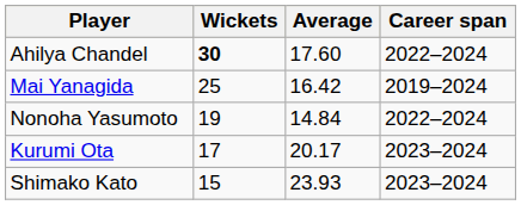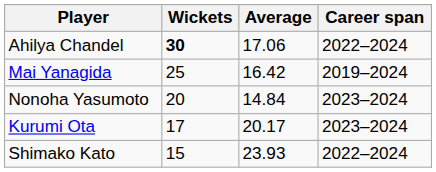Ahilya Chandel | Average: 17.60 -> 17.06
Nonoha Yasumoto | Wickets: 19 -> 20
Nonoha Yasumoto | Career span: 2022–2024 -> 2023–2024
Shimako Kato | Career span: 2023–2024 -> 2022–2024
